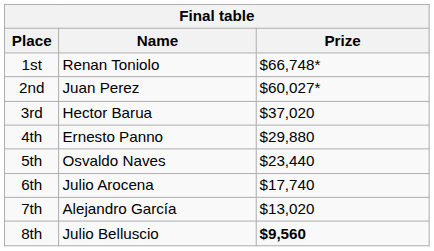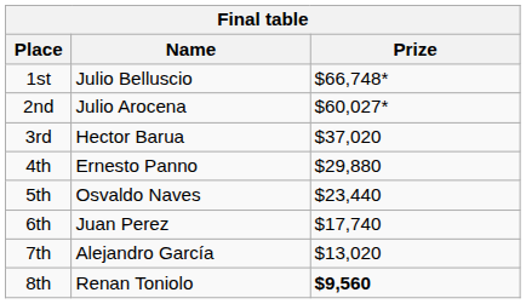1st | Name: Renan Toniolo -> Julio Belluscio
2nd | Name: Juan Perez -> Julio Arocena
6th | Name: Julio Arocena -> Juan Perez
8th | Name: Julio Belluscio -> Renan Toniolo
